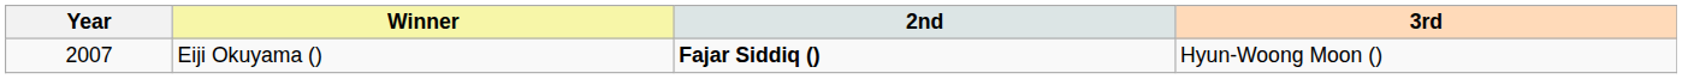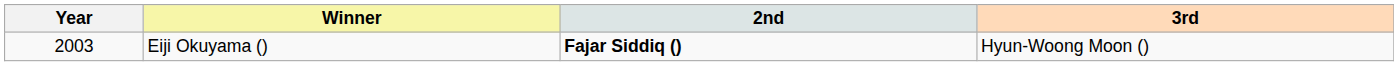Eiji Okuyama () | Year: 2007 -> 2003
